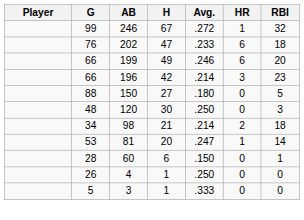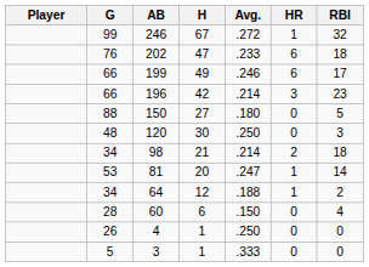199 | RBI: 20 -> 17
+ row: 34 | 64 | 12 | .188 | 1 | 2
60 | RBI: 1 -> 4
